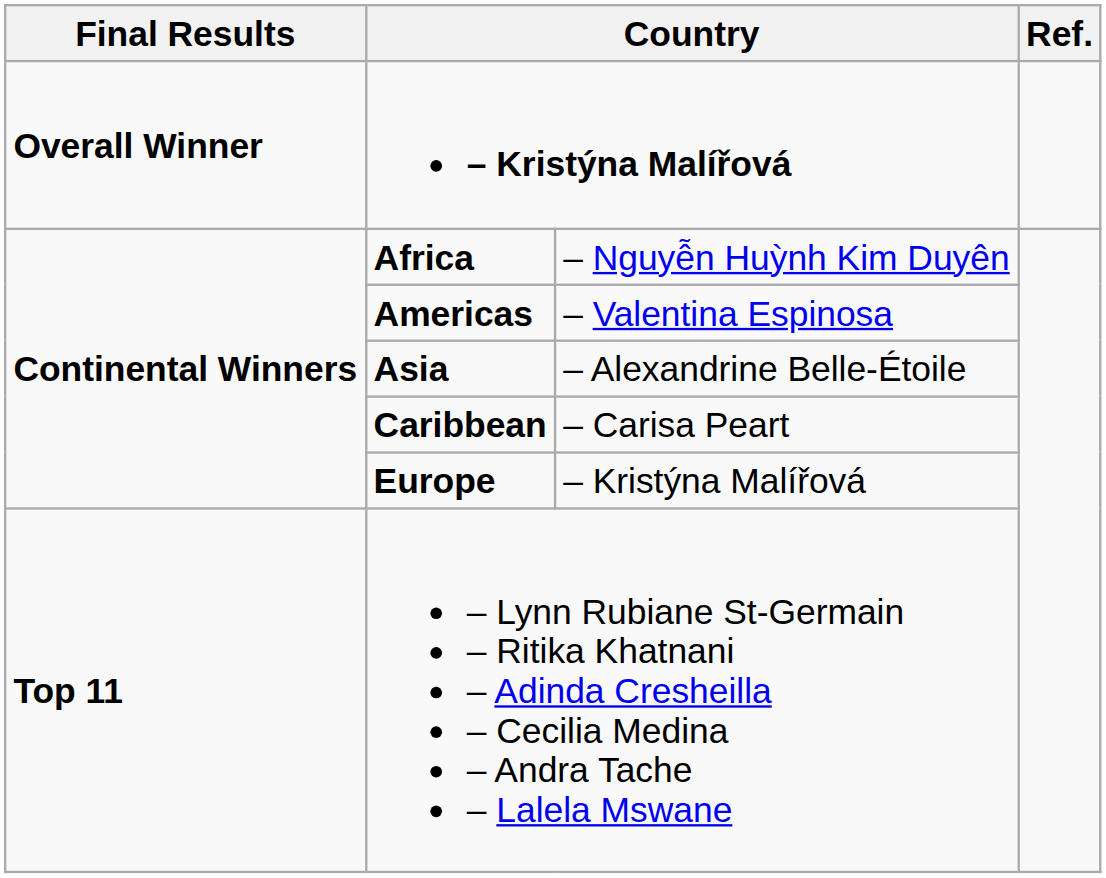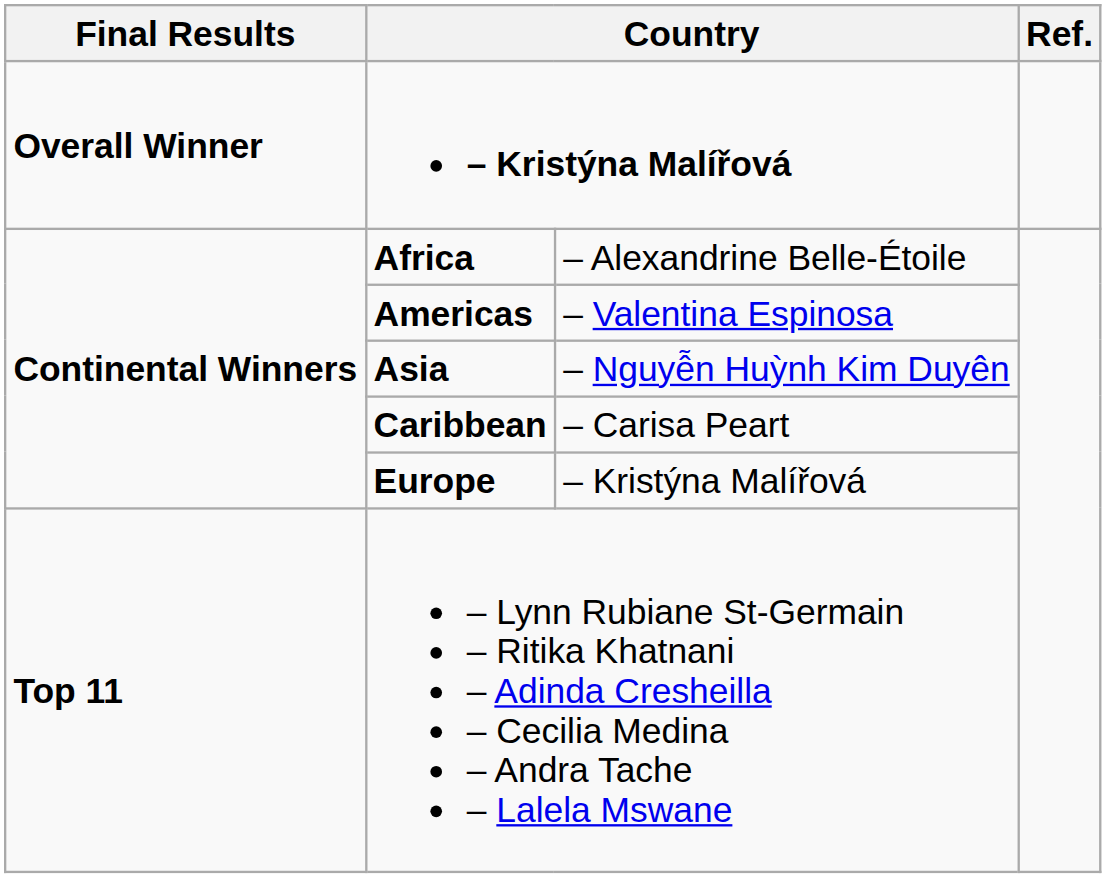Africa | column 3: – Nguyễn Huỳnh Kim Duyên -> – Alexandrine Belle-Étoile
Asia | column 3: – Alexandrine Belle-Étoile -> – Nguyễn Huỳnh Kim Duyên
